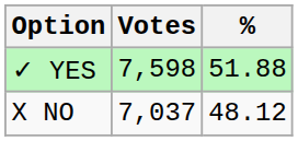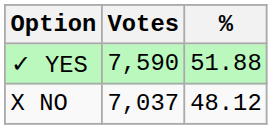✓ YES | Votes: 7,598 -> 7,590
